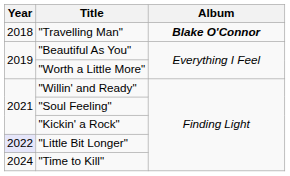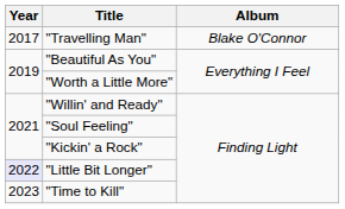"Travelling Man" | Year: 2018 -> 2017
"Travelling Man" | Album: bold -> normal
"Time to Kill" | Year: 2024 -> 2023
